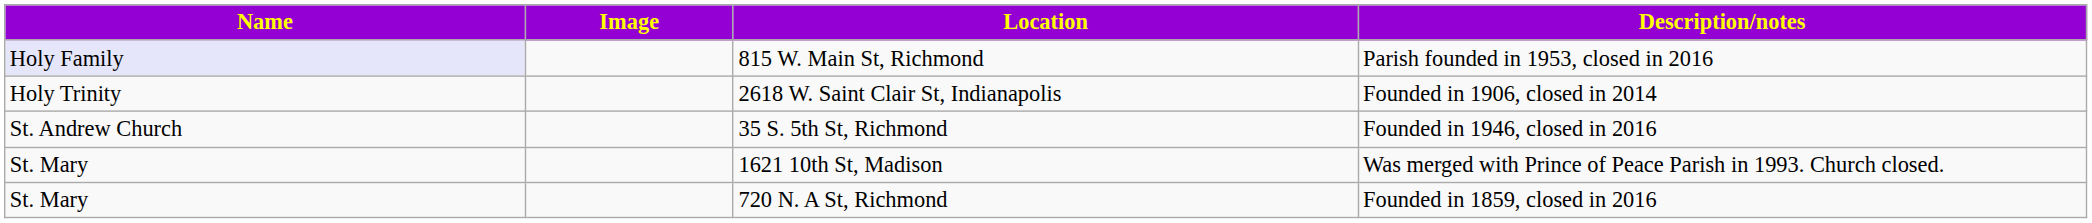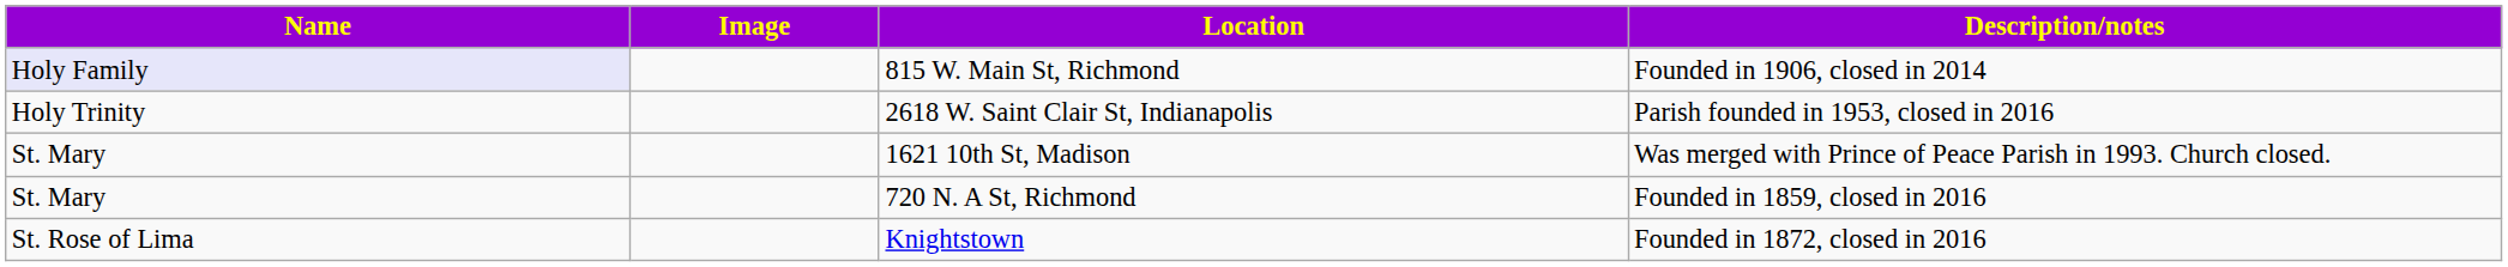815 W. Main St, Richmond | Description/notes: Parish founded in 1953, closed in 2016 -> Founded in 1906, closed in 2014
2618 W. Saint Clair St, Indianapolis | Description/notes: Founded in 1906, closed in 2014 -> Parish founded in 1953, closed in 2016
- row: St. Andrew Church | 35 S. 5th St, Richmond | Founded in 1946, closed in 2016
+ row: St. Rose of Lima | Knightstown | Founded in 1872, closed in 2016
